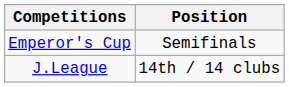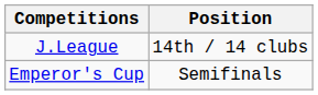rows swapped: J.League <-> Emperor's Cup
